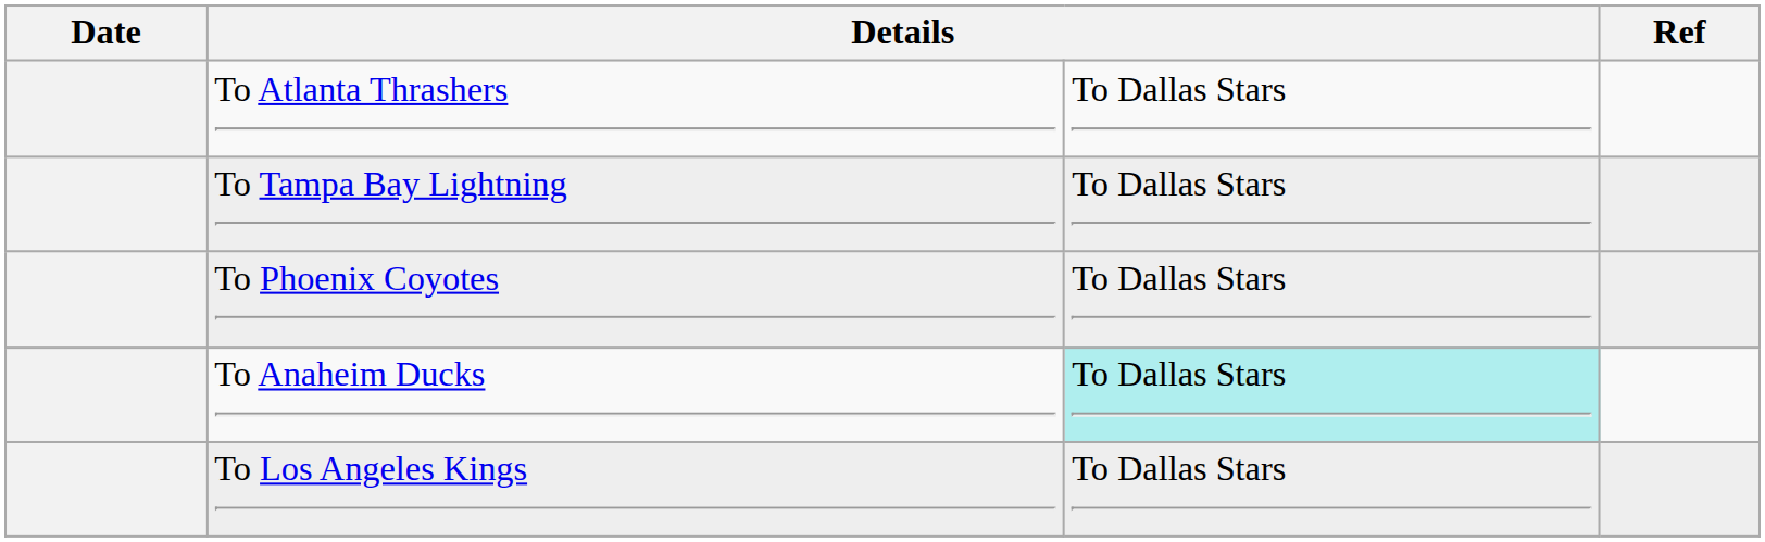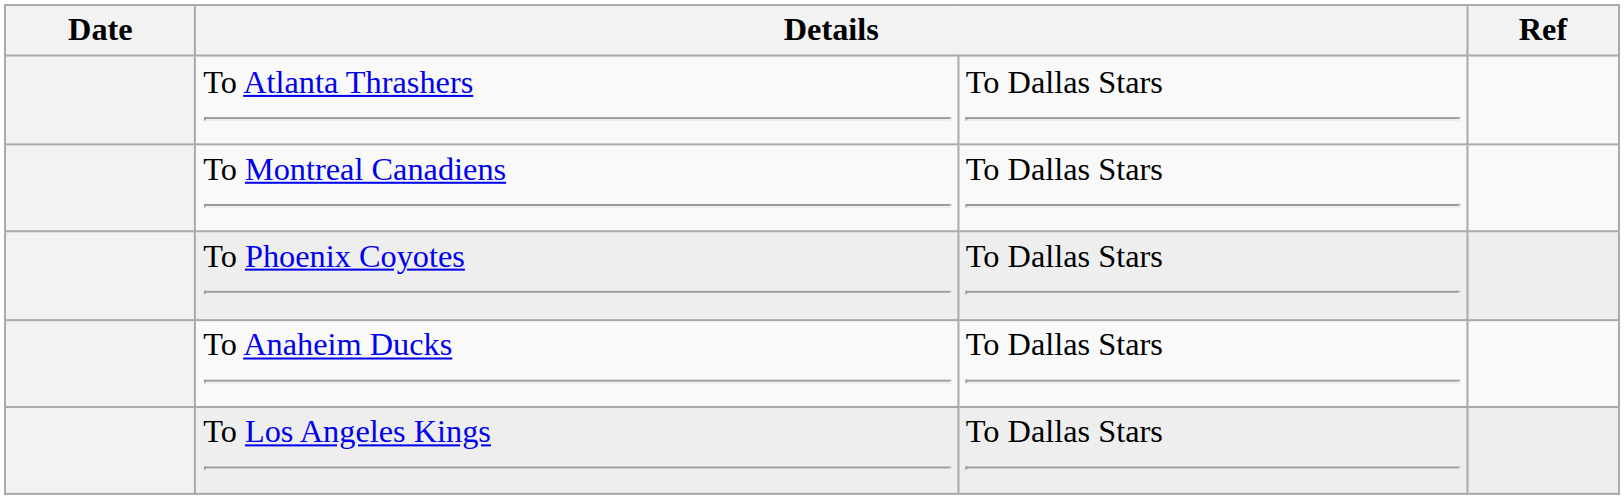- row: To Tampa Bay Lightning | To Dallas Stars
+ row: To Montreal Canadiens | To Dallas Stars
To Anaheim Ducks | column 3: paleturquoise background -> no background
